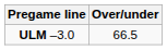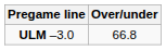ULM –3.0 | Over/under: 66.5 -> 66.8
